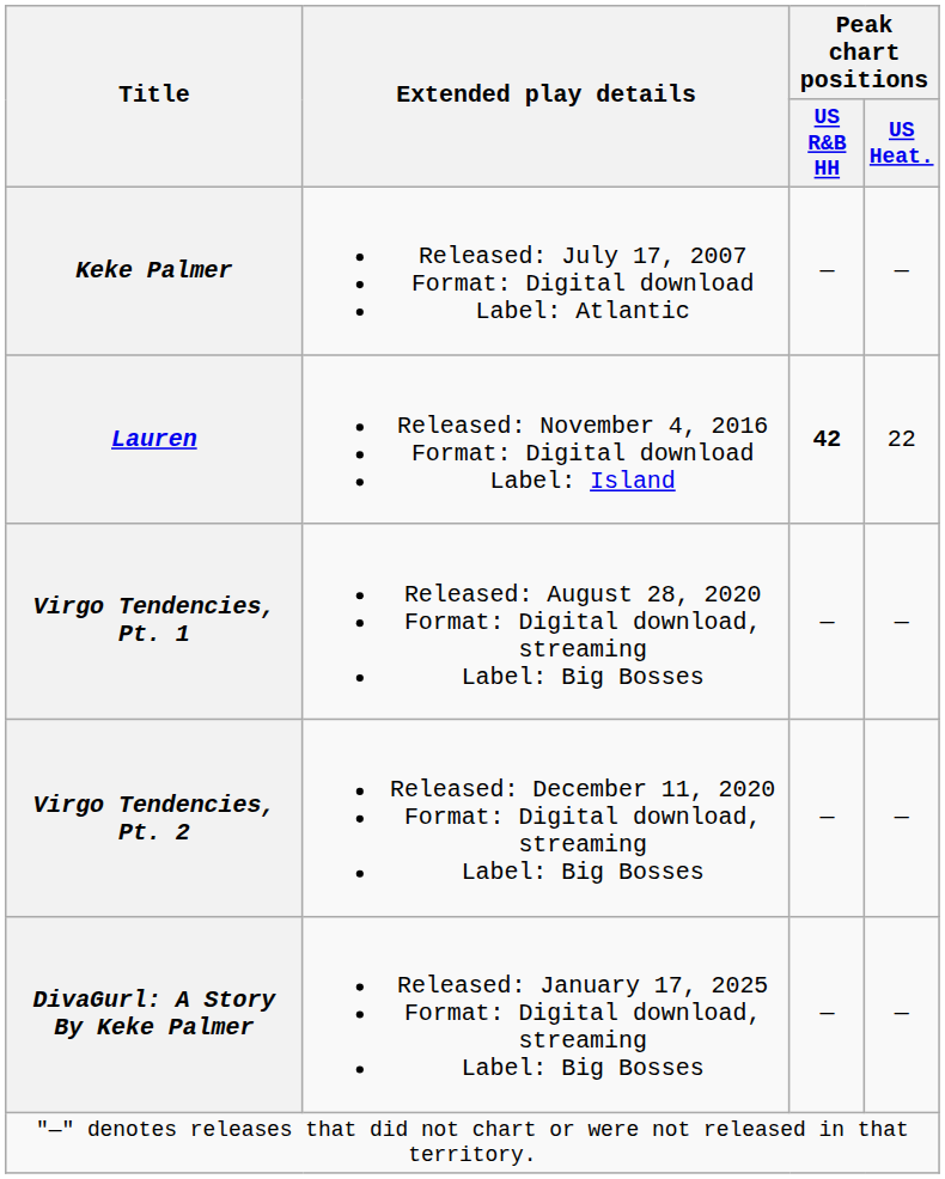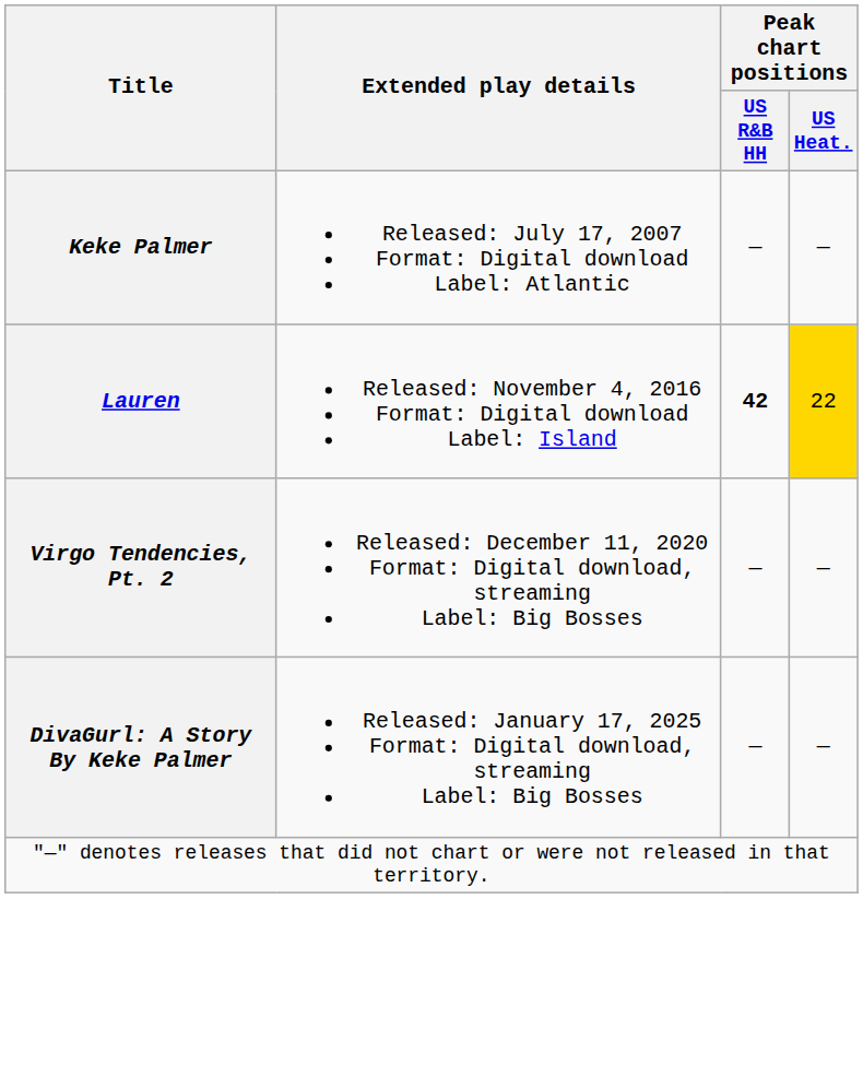Lauren | Peak chart positions / US Heat.: no background -> gold background
- row: Virgo Tendencies, Pt. 1 | Released: August 28, 2020 Format: Digital download, streaming Label: Big Bosses | — | —
